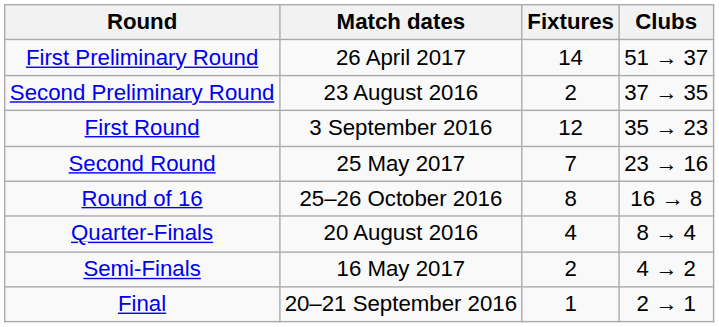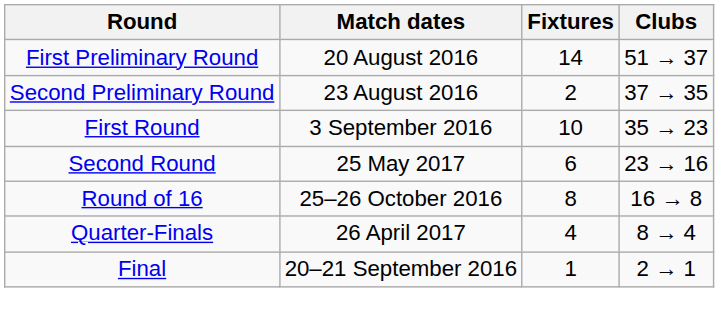First Preliminary Round | Match dates: 26 April 2017 -> 20 August 2016
First Round | Fixtures: 12 -> 10
Second Round | Fixtures: 7 -> 6
Quarter-Finals | Match dates: 20 August 2016 -> 26 April 2017
- row: Semi-Finals | 16 May 2017 | 2 | 4 → 2
